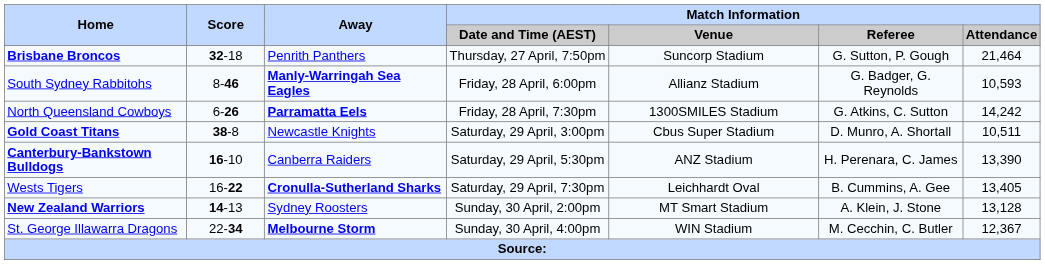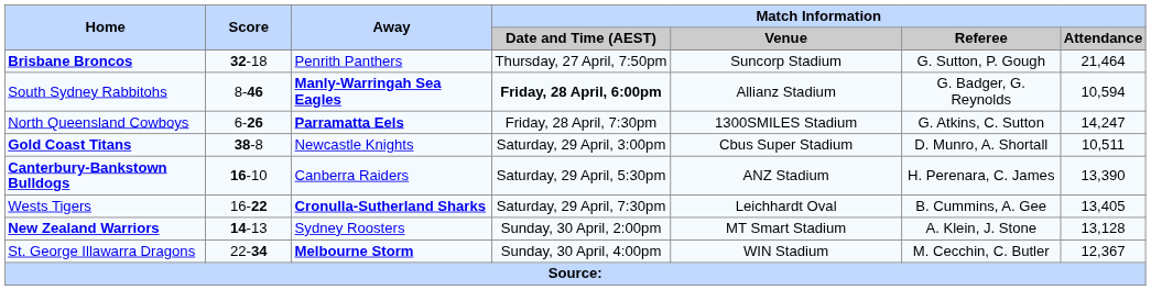South Sydney Rabbitohs | Match Information / Date and Time (AEST): normal -> bold
South Sydney Rabbitohs | Match Information / Attendance: 10,593 -> 10,594
North Queensland Cowboys | Match Information / Attendance: 14,242 -> 14,247
